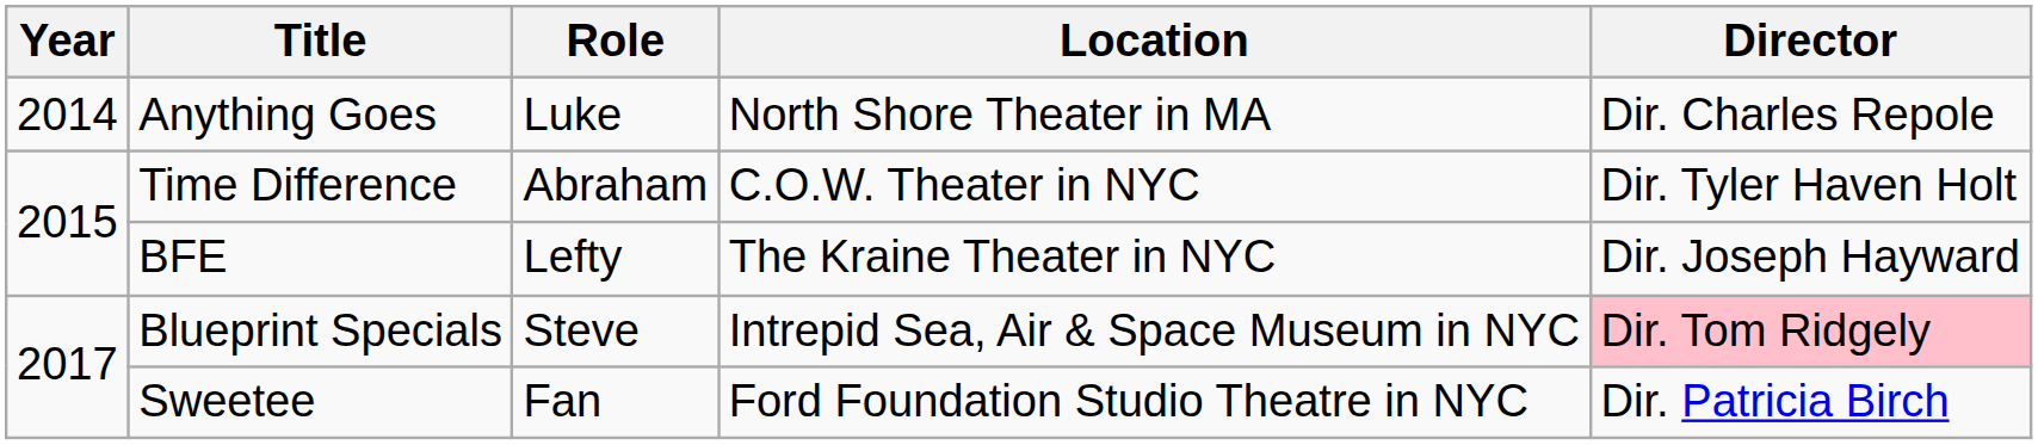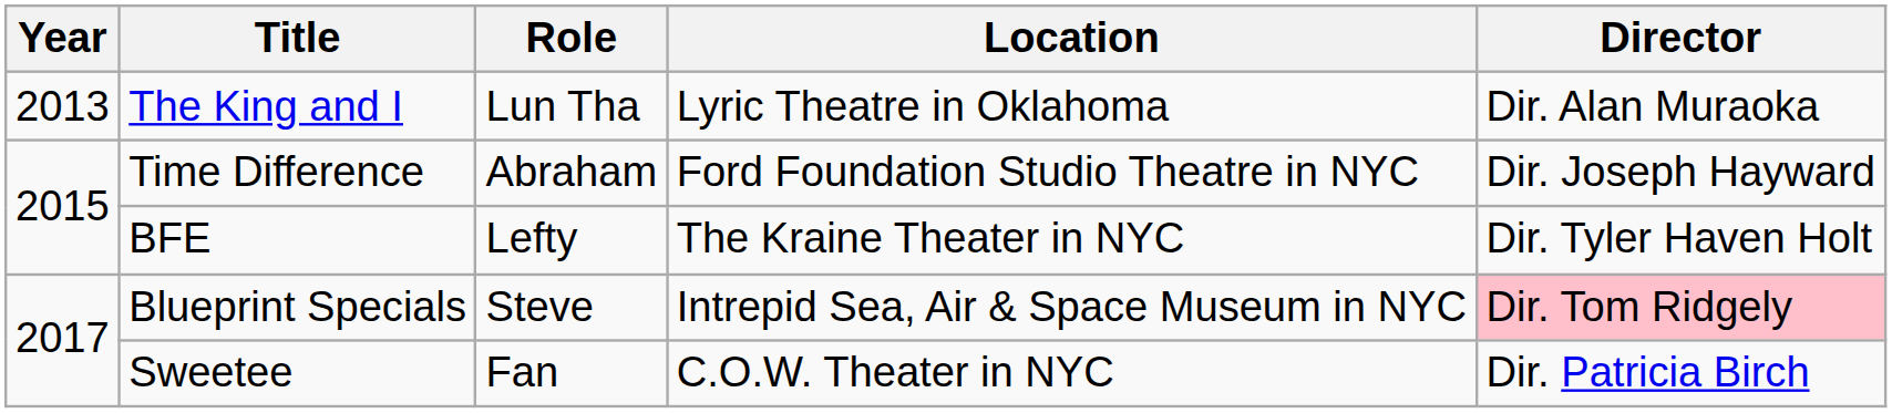+ row: 2013 | The King and I | Lun Tha | Lyric Theatre in Oklahoma | Dir. Alan Muraoka
- row: 2014 | Anything Goes | Luke | North Shore Theater in MA | Dir. Charles Repole
Time Difference | Location: C.O.W. Theater in NYC -> Ford Foundation Studio Theatre in NYC
Time Difference | Director: Dir. Tyler Haven Holt -> Dir. Joseph Hayward
BFE | Director: Dir. Joseph Hayward -> Dir. Tyler Haven Holt
Sweetee | Location: Ford Foundation Studio Theatre in NYC -> C.O.W. Theater in NYC
